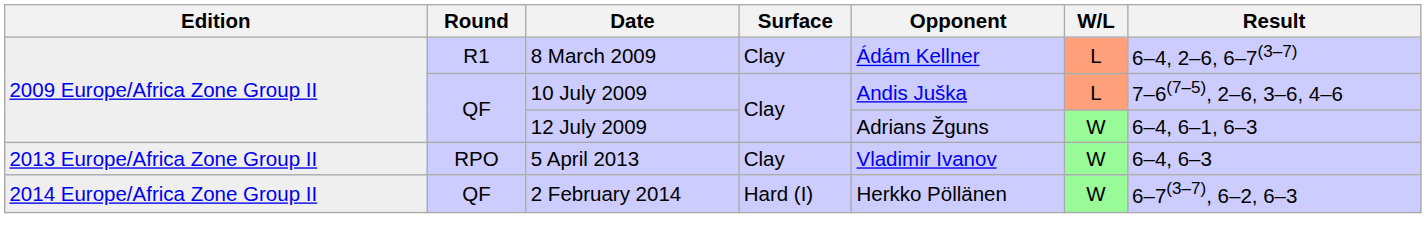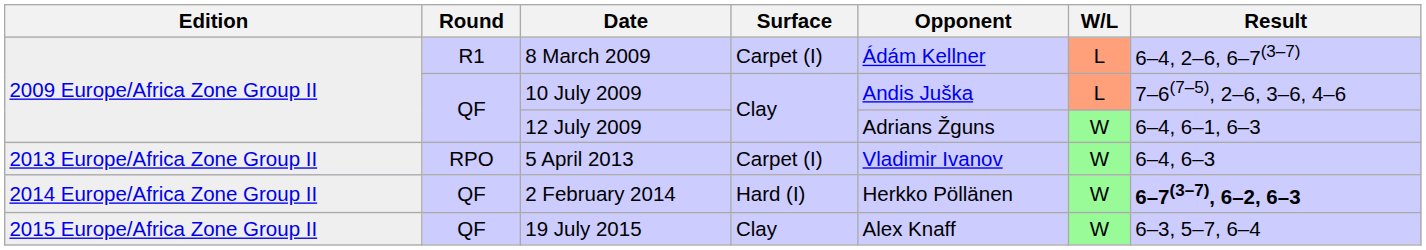8 March 2009 | Surface: Clay -> Carpet (I)
5 April 2013 | Surface: Clay -> Carpet (I)
2 February 2014 | Result: normal -> bold
+ row: 2015 Europe/Africa Zone Group II | QF | 19 July 2015 | Clay | Alex Knaff | W | 6–3, 5–7, 6–4
